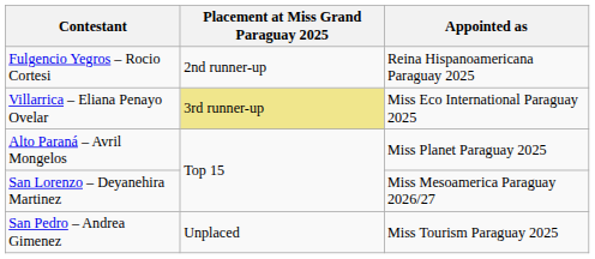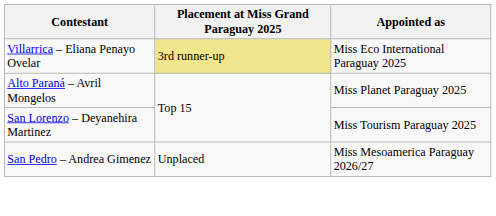- row: Fulgencio Yegros – Rocio Cortesi | 2nd runner-up | Reina Hispanoamericana Paraguay 2025
San Lorenzo – Deyanehira Martinez | Appointed as: Miss Mesoamerica Paraguay 2026/27 -> Miss Tourism Paraguay 2025
San Pedro – Andrea Gimenez | Appointed as: Miss Tourism Paraguay 2025 -> Miss Mesoamerica Paraguay 2026/27
